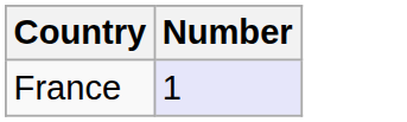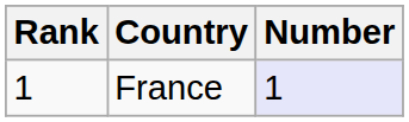+ column: Rank | 1
